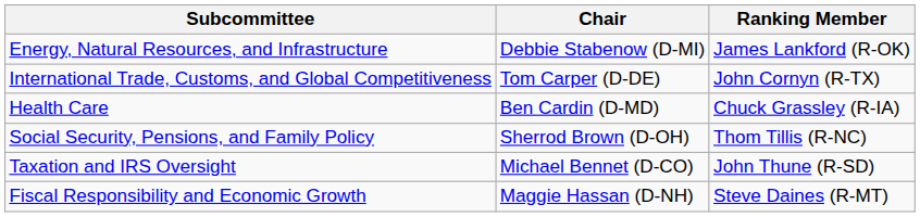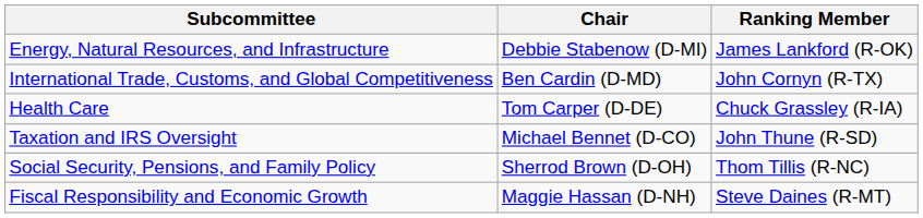International Trade, Customs, and Global Competitiveness | Chair: Tom Carper (D-DE) -> Ben Cardin (D-MD)
Health Care | Chair: Ben Cardin (D-MD) -> Tom Carper (D-DE)
rows swapped: Social Security, Pensions, and Family Policy <-> Taxation and IRS Oversight
